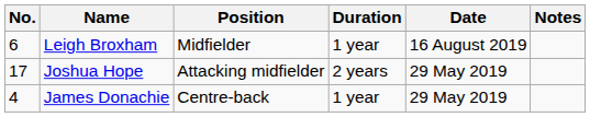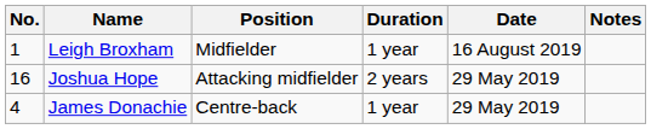Leigh Broxham | No.: 6 -> 1
Joshua Hope | No.: 17 -> 16
